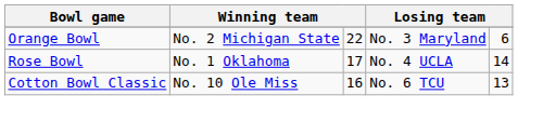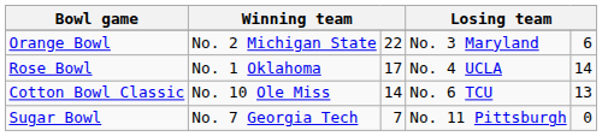Cotton Bowl Classic | column 3: 16 -> 14
+ row: Sugar Bowl | No. 7 Georgia Tech | 7 | No. 11 Pittsburgh | 0
